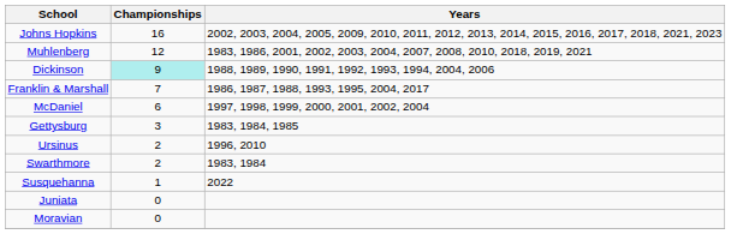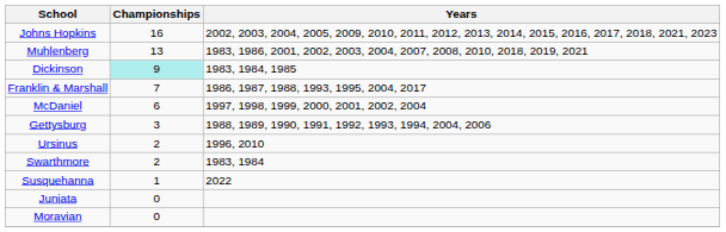Muhlenberg | Championships: 12 -> 13
Dickinson | Years: 1988, 1989, 1990, 1991, 1992, 1993, 1994, 2004, 2006 -> 1983, 1984, 1985
Gettysburg | Years: 1983, 1984, 1985 -> 1988, 1989, 1990, 1991, 1992, 1993, 1994, 2004, 2006
